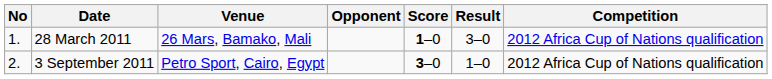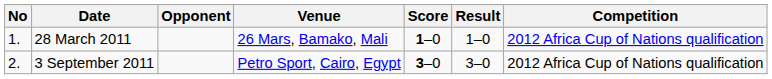columns swapped: Venue <-> Opponent
28 March 2011 | Result: 3–0 -> 1–0
3 September 2011 | Result: 1–0 -> 3–0
